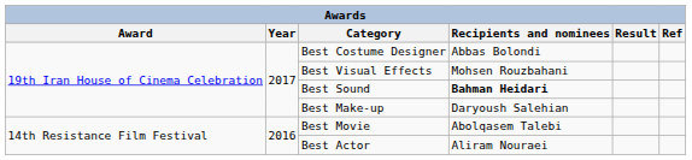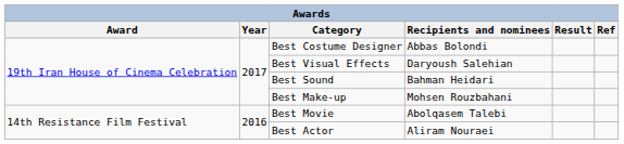Best Visual Effects | Recipients and nominees: Mohsen Rouzbahani -> Daryoush Salehian
Best Sound | Recipients and nominees: bold -> normal
Best Make-up | Recipients and nominees: Daryoush Salehian -> Mohsen Rouzbahani
